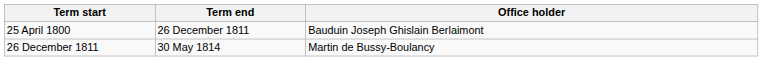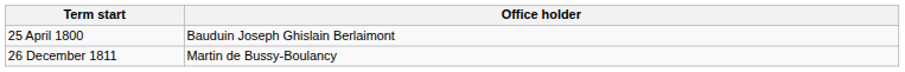- column: Term end | 26 December 1811 | 30 May 1814
